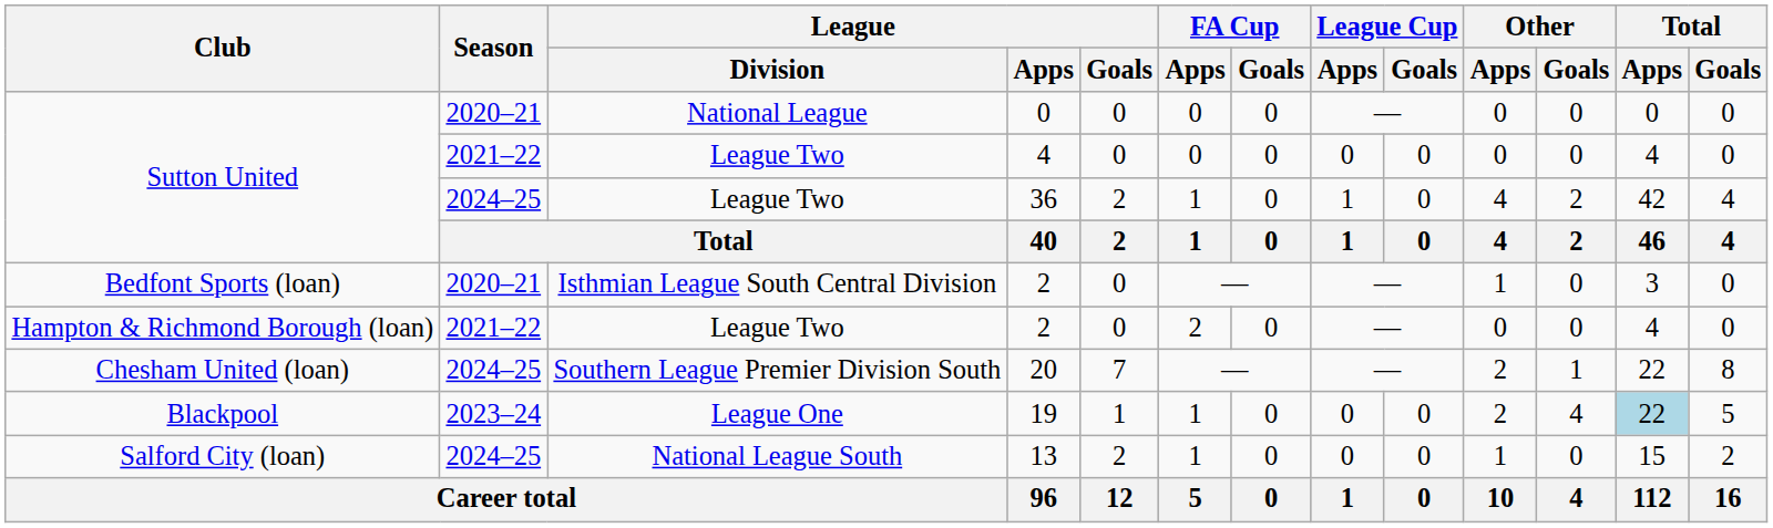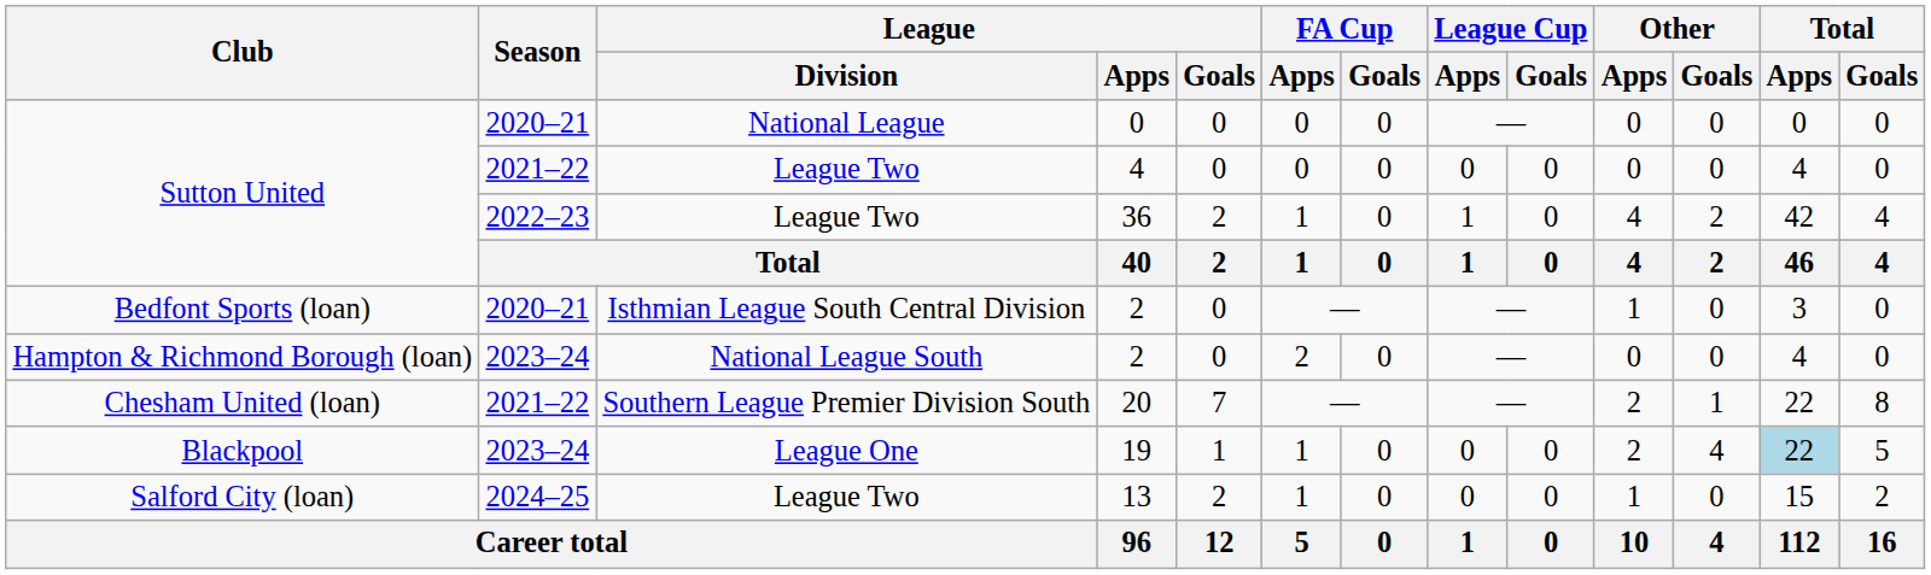36 | Season: 2024–25 -> 2022–23
Hampton & Richmond Borough (loan) / 2 | Season: 2021–22 -> 2023–24
Hampton & Richmond Borough (loan) / 2 | League / Division: League Two -> National League South
20 | Season: 2024–25 -> 2021–22
13 | League / Division: National League South -> League Two
